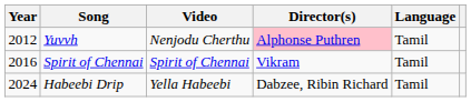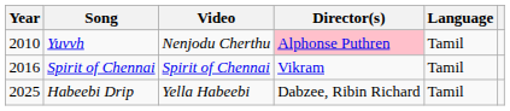Yuvvh | Year: 2012 -> 2010
Habeebi Drip | Year: 2024 -> 2025
